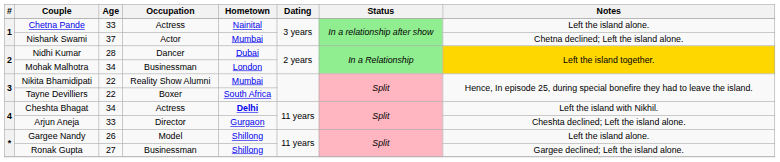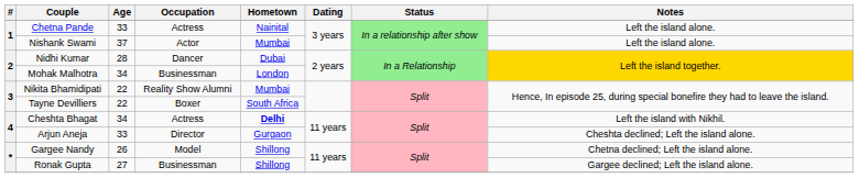Nishank Swami | Notes: Chetna declined; Left the island alone. -> Left the island alone.
Gargee Nandy | Notes: Left the island alone. -> Chetna declined; Left the island alone.
